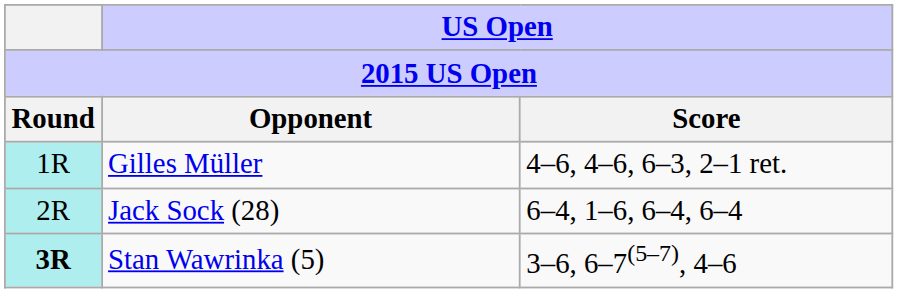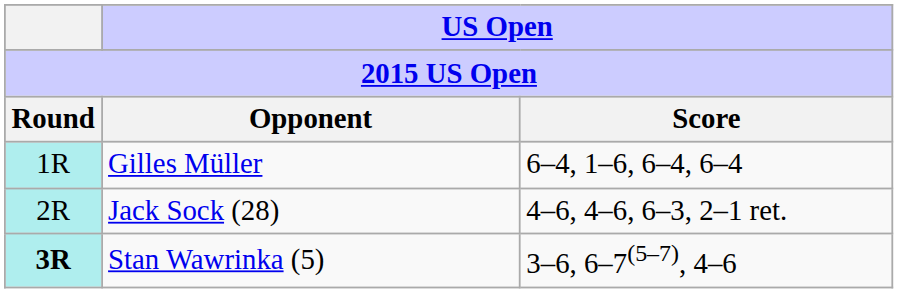Gilles Müller | US Open / Score: 4–6, 4–6, 6–3, 2–1 ret. -> 6–4, 1–6, 6–4, 6–4
Jack Sock (28) | US Open / Score: 6–4, 1–6, 6–4, 6–4 -> 4–6, 4–6, 6–3, 2–1 ret.
